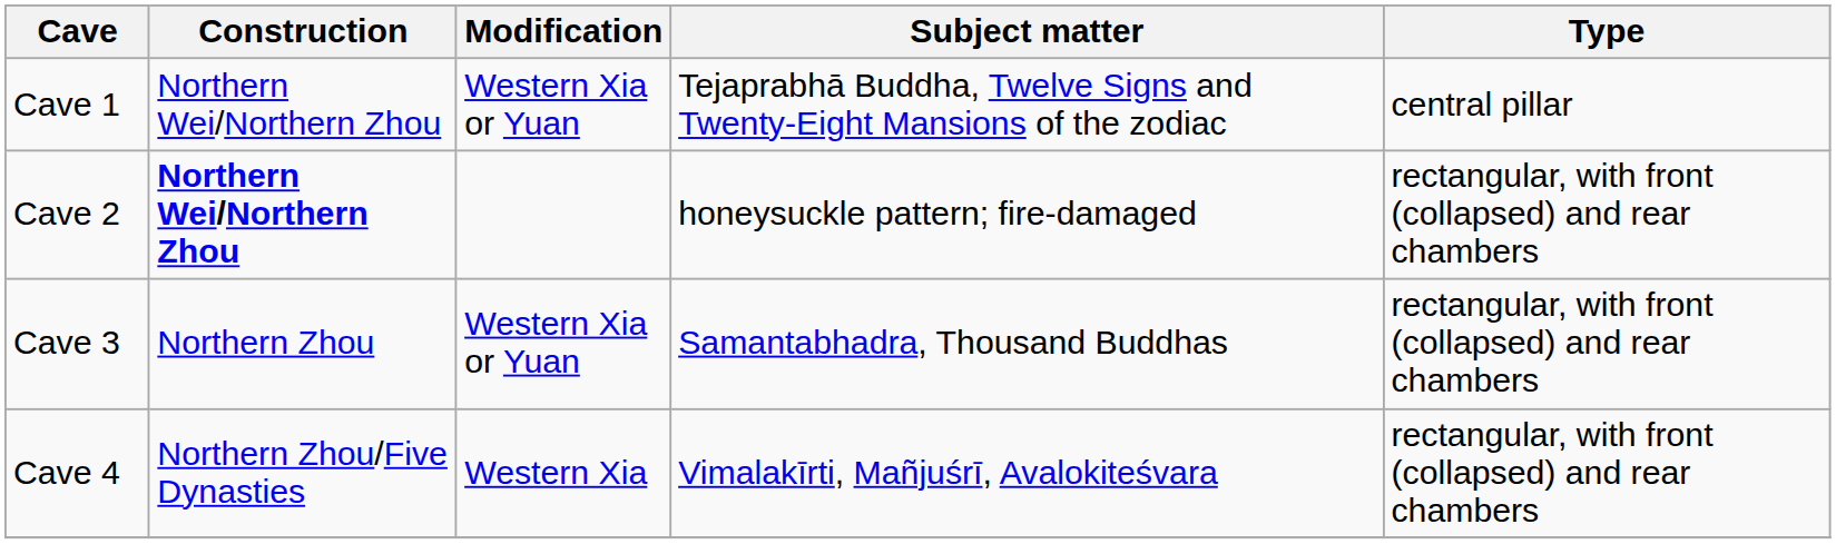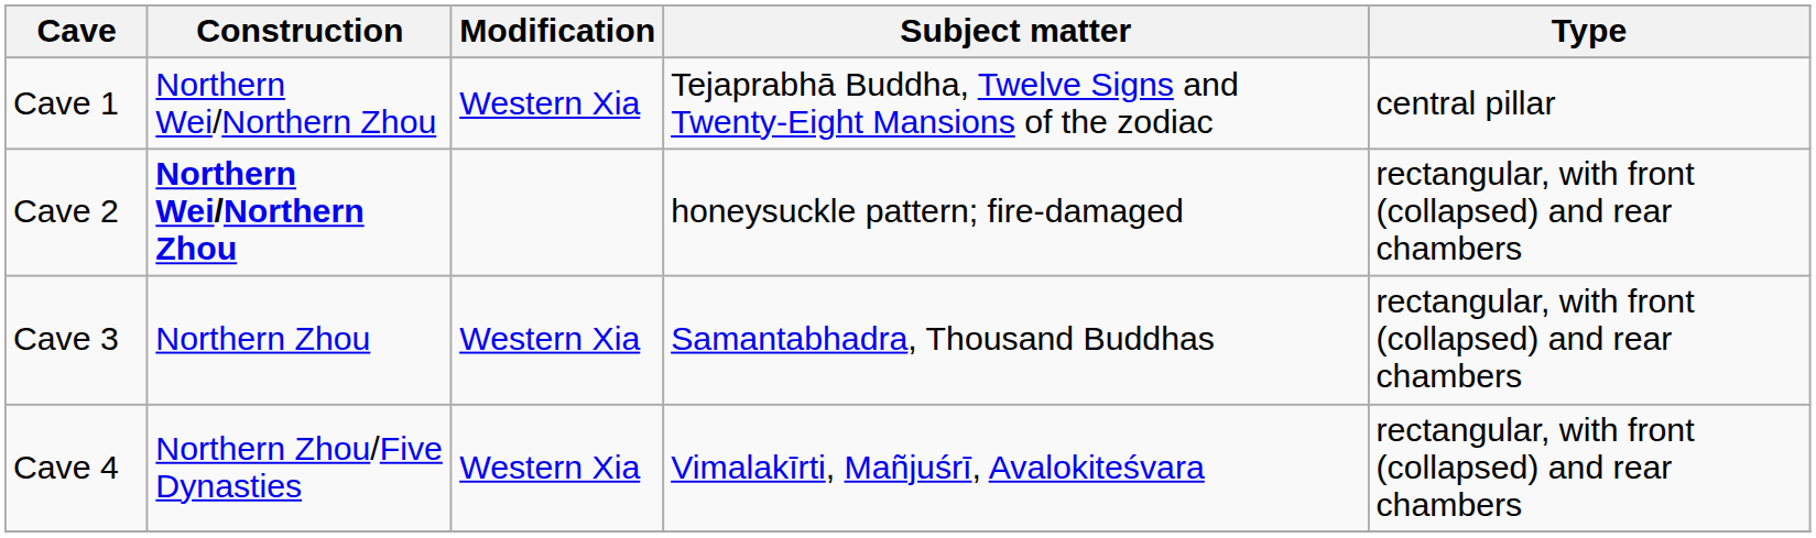Cave 1 | Modification: Western Xia or Yuan -> Western Xia
Cave 3 | Modification: Western Xia or Yuan -> Western Xia
